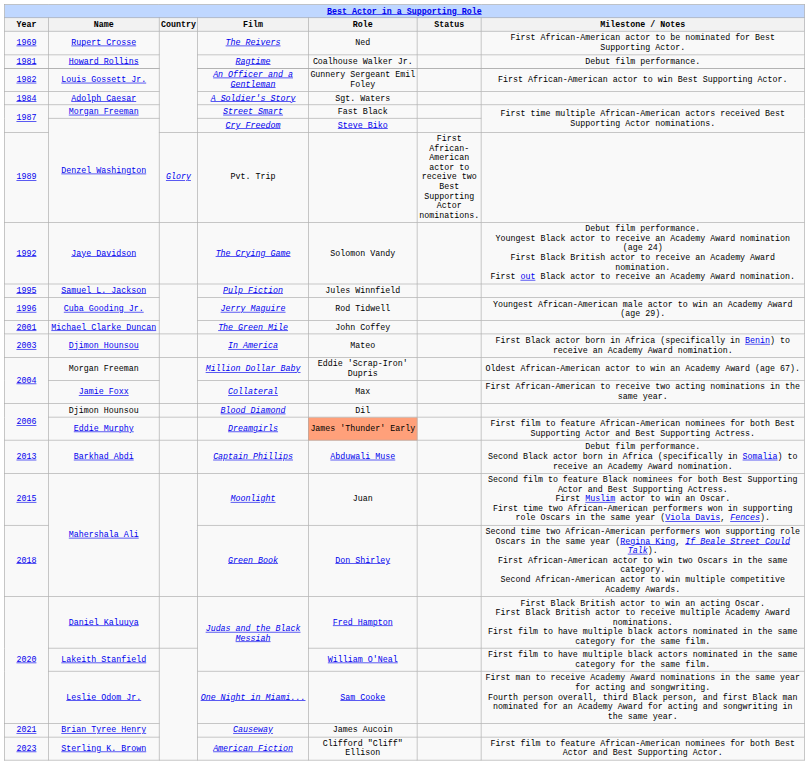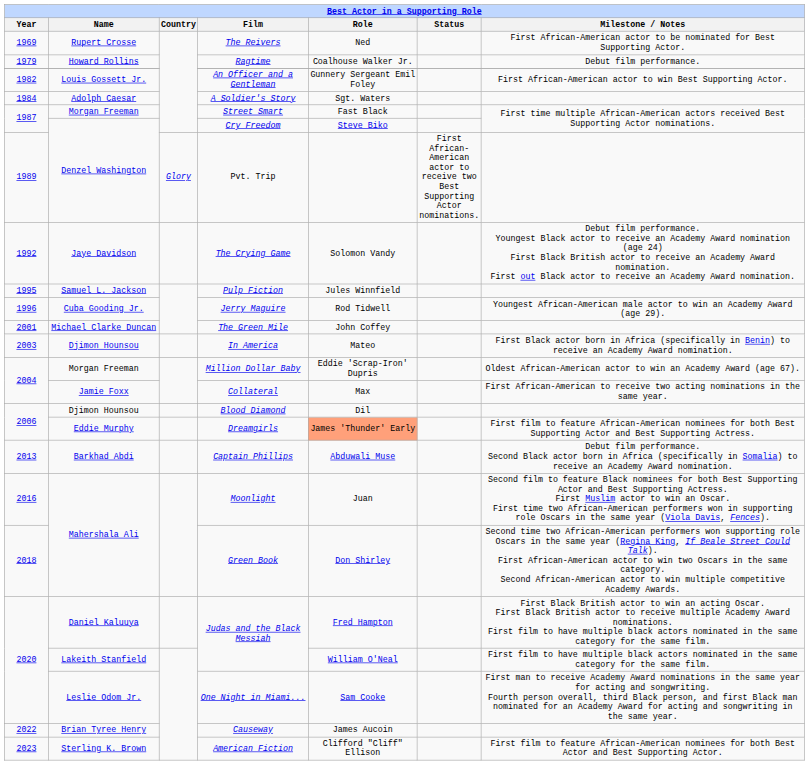Ragtime | Year: 1981 -> 1979
Moonlight | Year: 2015 -> 2016
Causeway | Year: 2021 -> 2022
